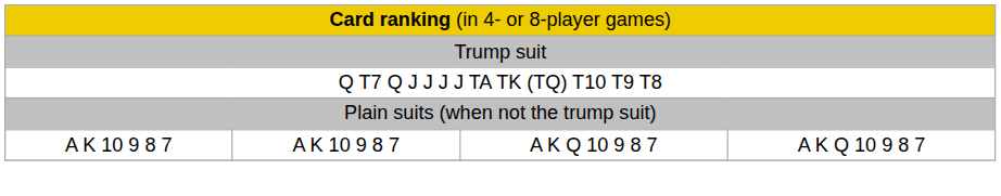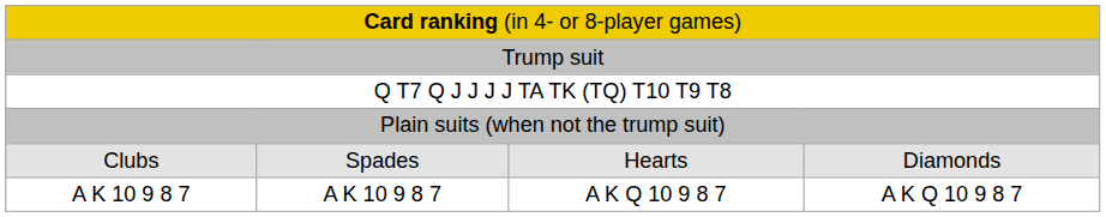+ row: Clubs | Spades | Hearts | Diamonds
